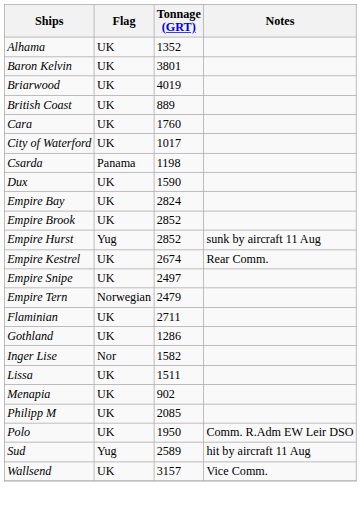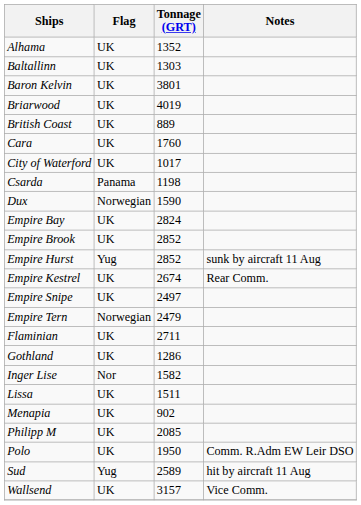+ row: Baltallinn | UK | 1303
Dux | Flag: UK -> Norwegian
